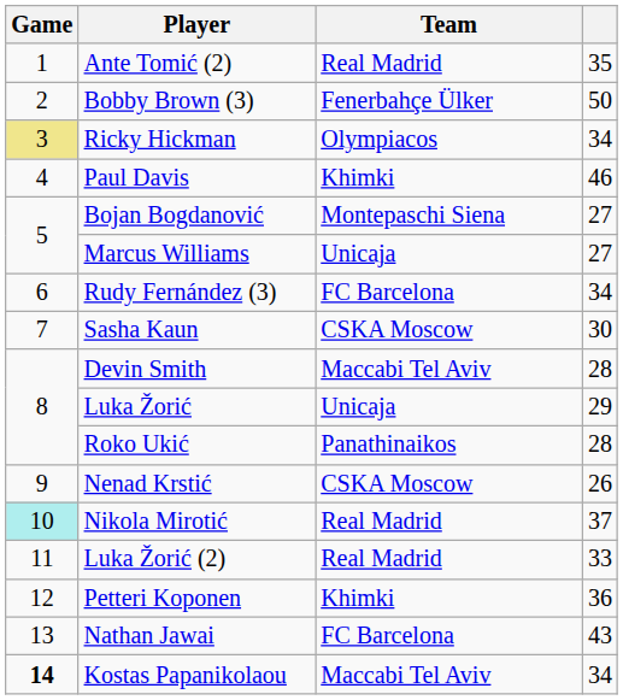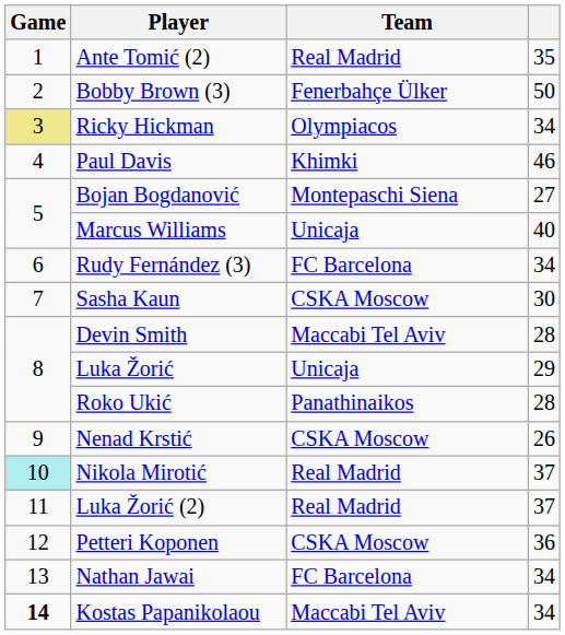Marcus Williams | column 4: 27 -> 40
Luka Žorić (2) | column 4: 33 -> 37
Petteri Koponen | Team: Khimki -> CSKA Moscow
Nathan Jawai | column 4: 43 -> 34
